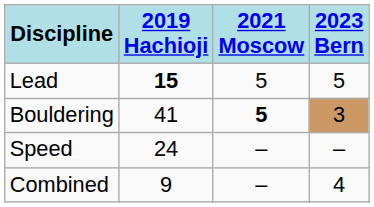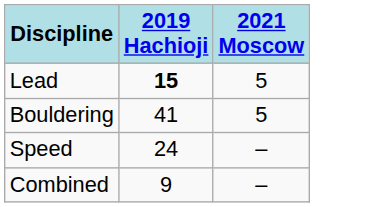- column: 2023 Bern | 5 | 3 | – | 4
Bouldering | 2021 Moscow: bold -> normal
